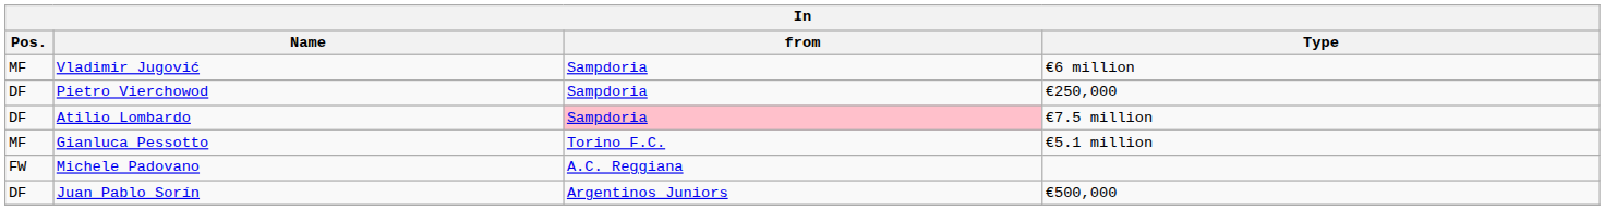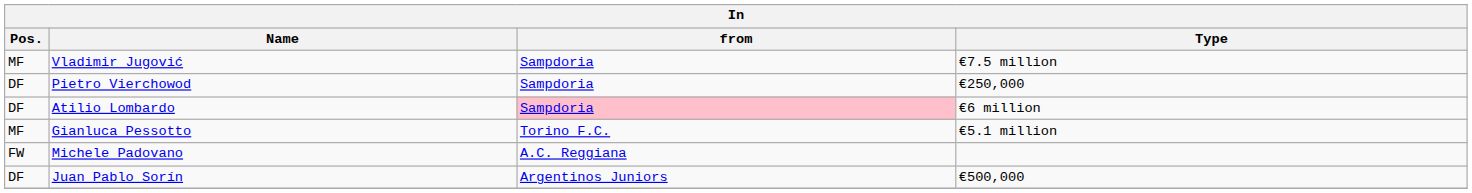Vladimir Jugović | Type: €6 million -> €7.5 million
Atilio Lombardo | Type: €7.5 million -> €6 million
